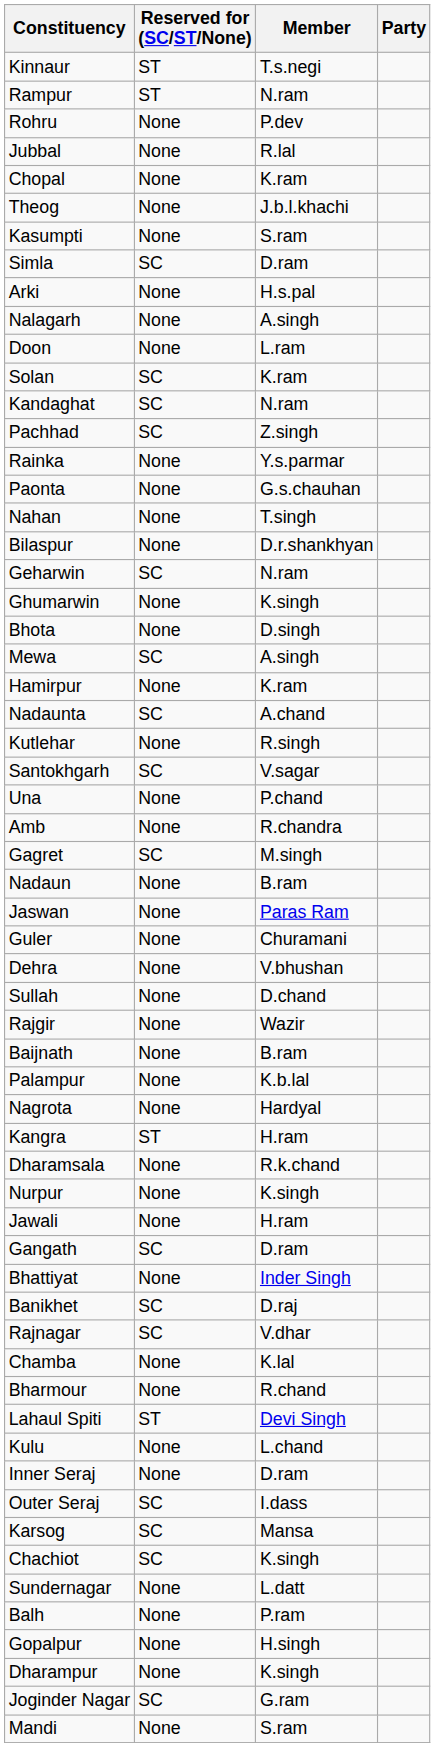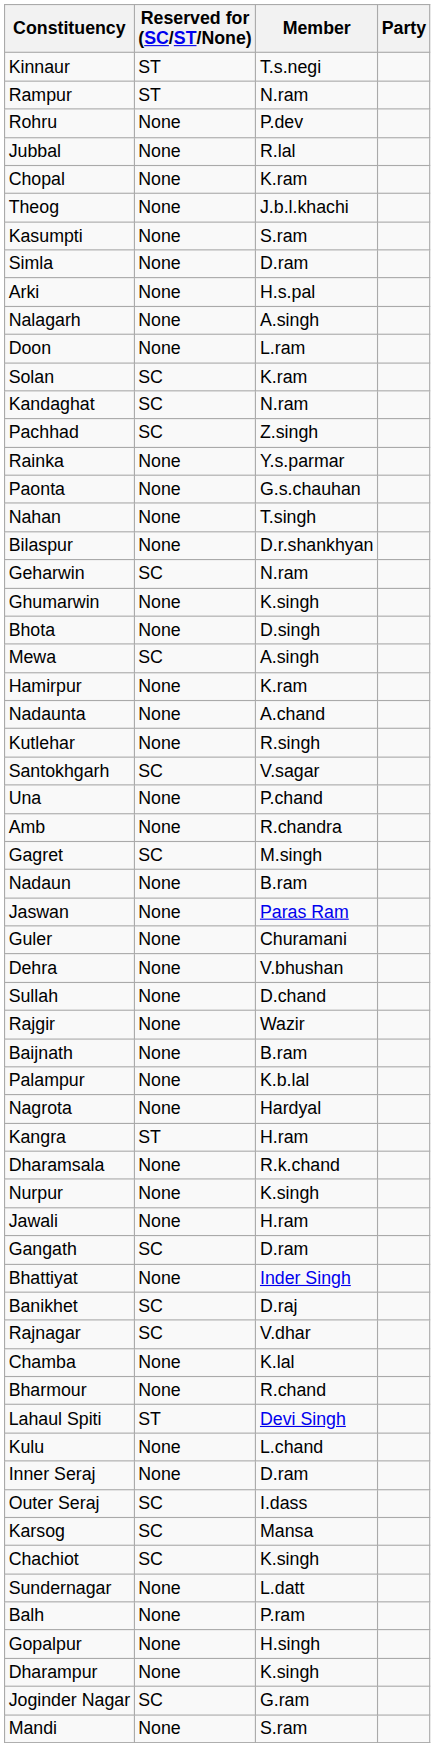Simla | Reserved for (SC/ST/None): SC -> None
Nadaunta | Reserved for (SC/ST/None): SC -> None
